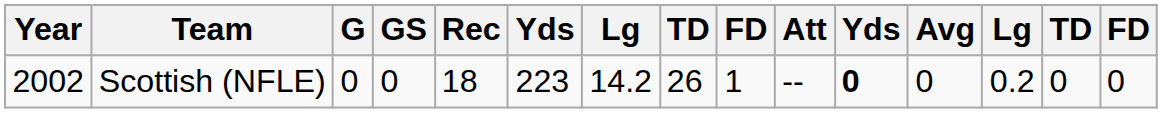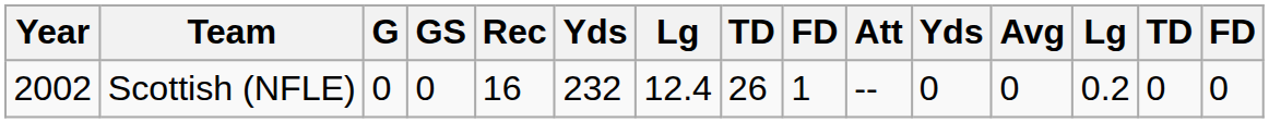Scottish (NFLE) | Rec: 18 -> 16
Scottish (NFLE) | column 6: 223 -> 232
Scottish (NFLE) | column 7: 14.2 -> 12.4
Scottish (NFLE) | column 11: bold -> normal
